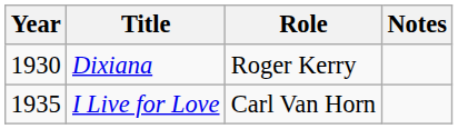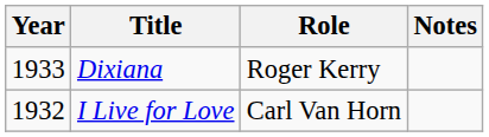Dixiana | Year: 1930 -> 1933
I Live for Love | Year: 1935 -> 1932
